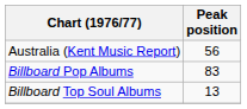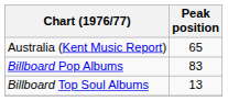Australia (Kent Music Report) | Peak position: 56 -> 65
